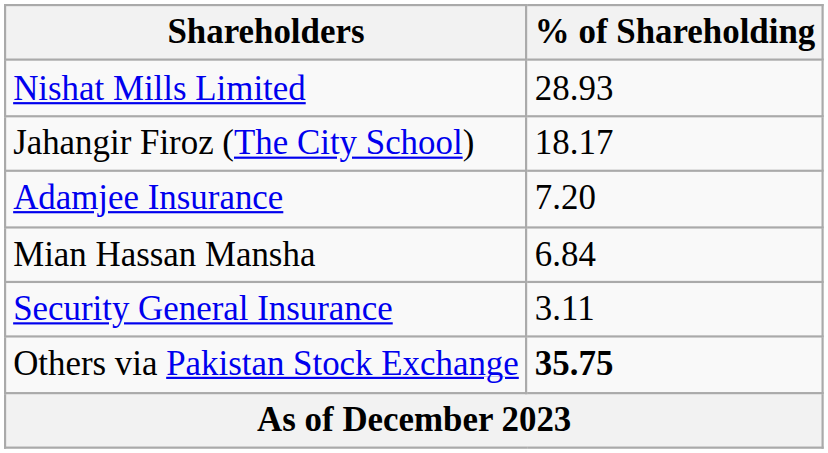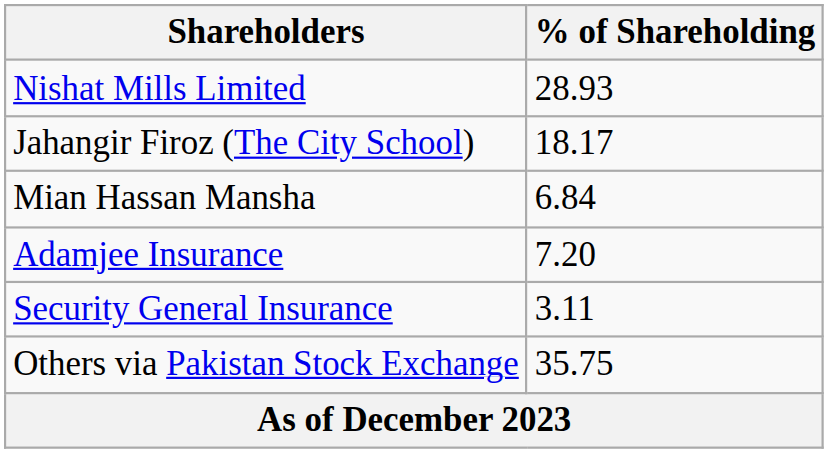rows swapped: Adamjee Insurance <-> Mian Hassan Mansha
Others via Pakistan Stock Exchange | % of Shareholding: bold -> normal
